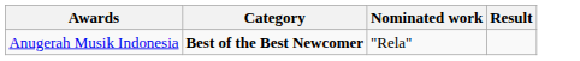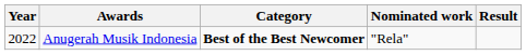+ column: Year | 2022
